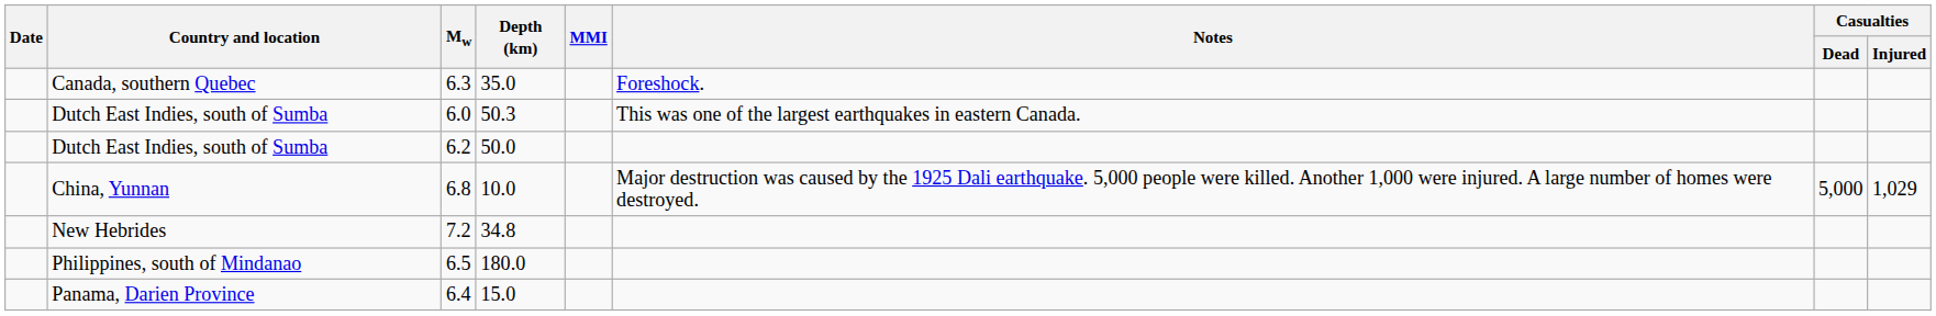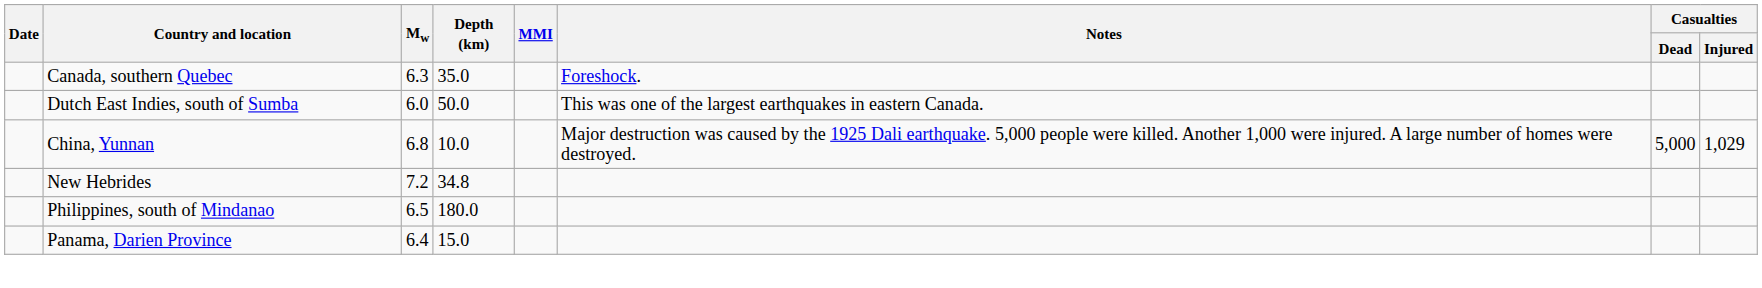6.0 | Depth (km): 50.3 -> 50.0
- row: Dutch East Indies, south of Sumba | 6.2 | 50.0
